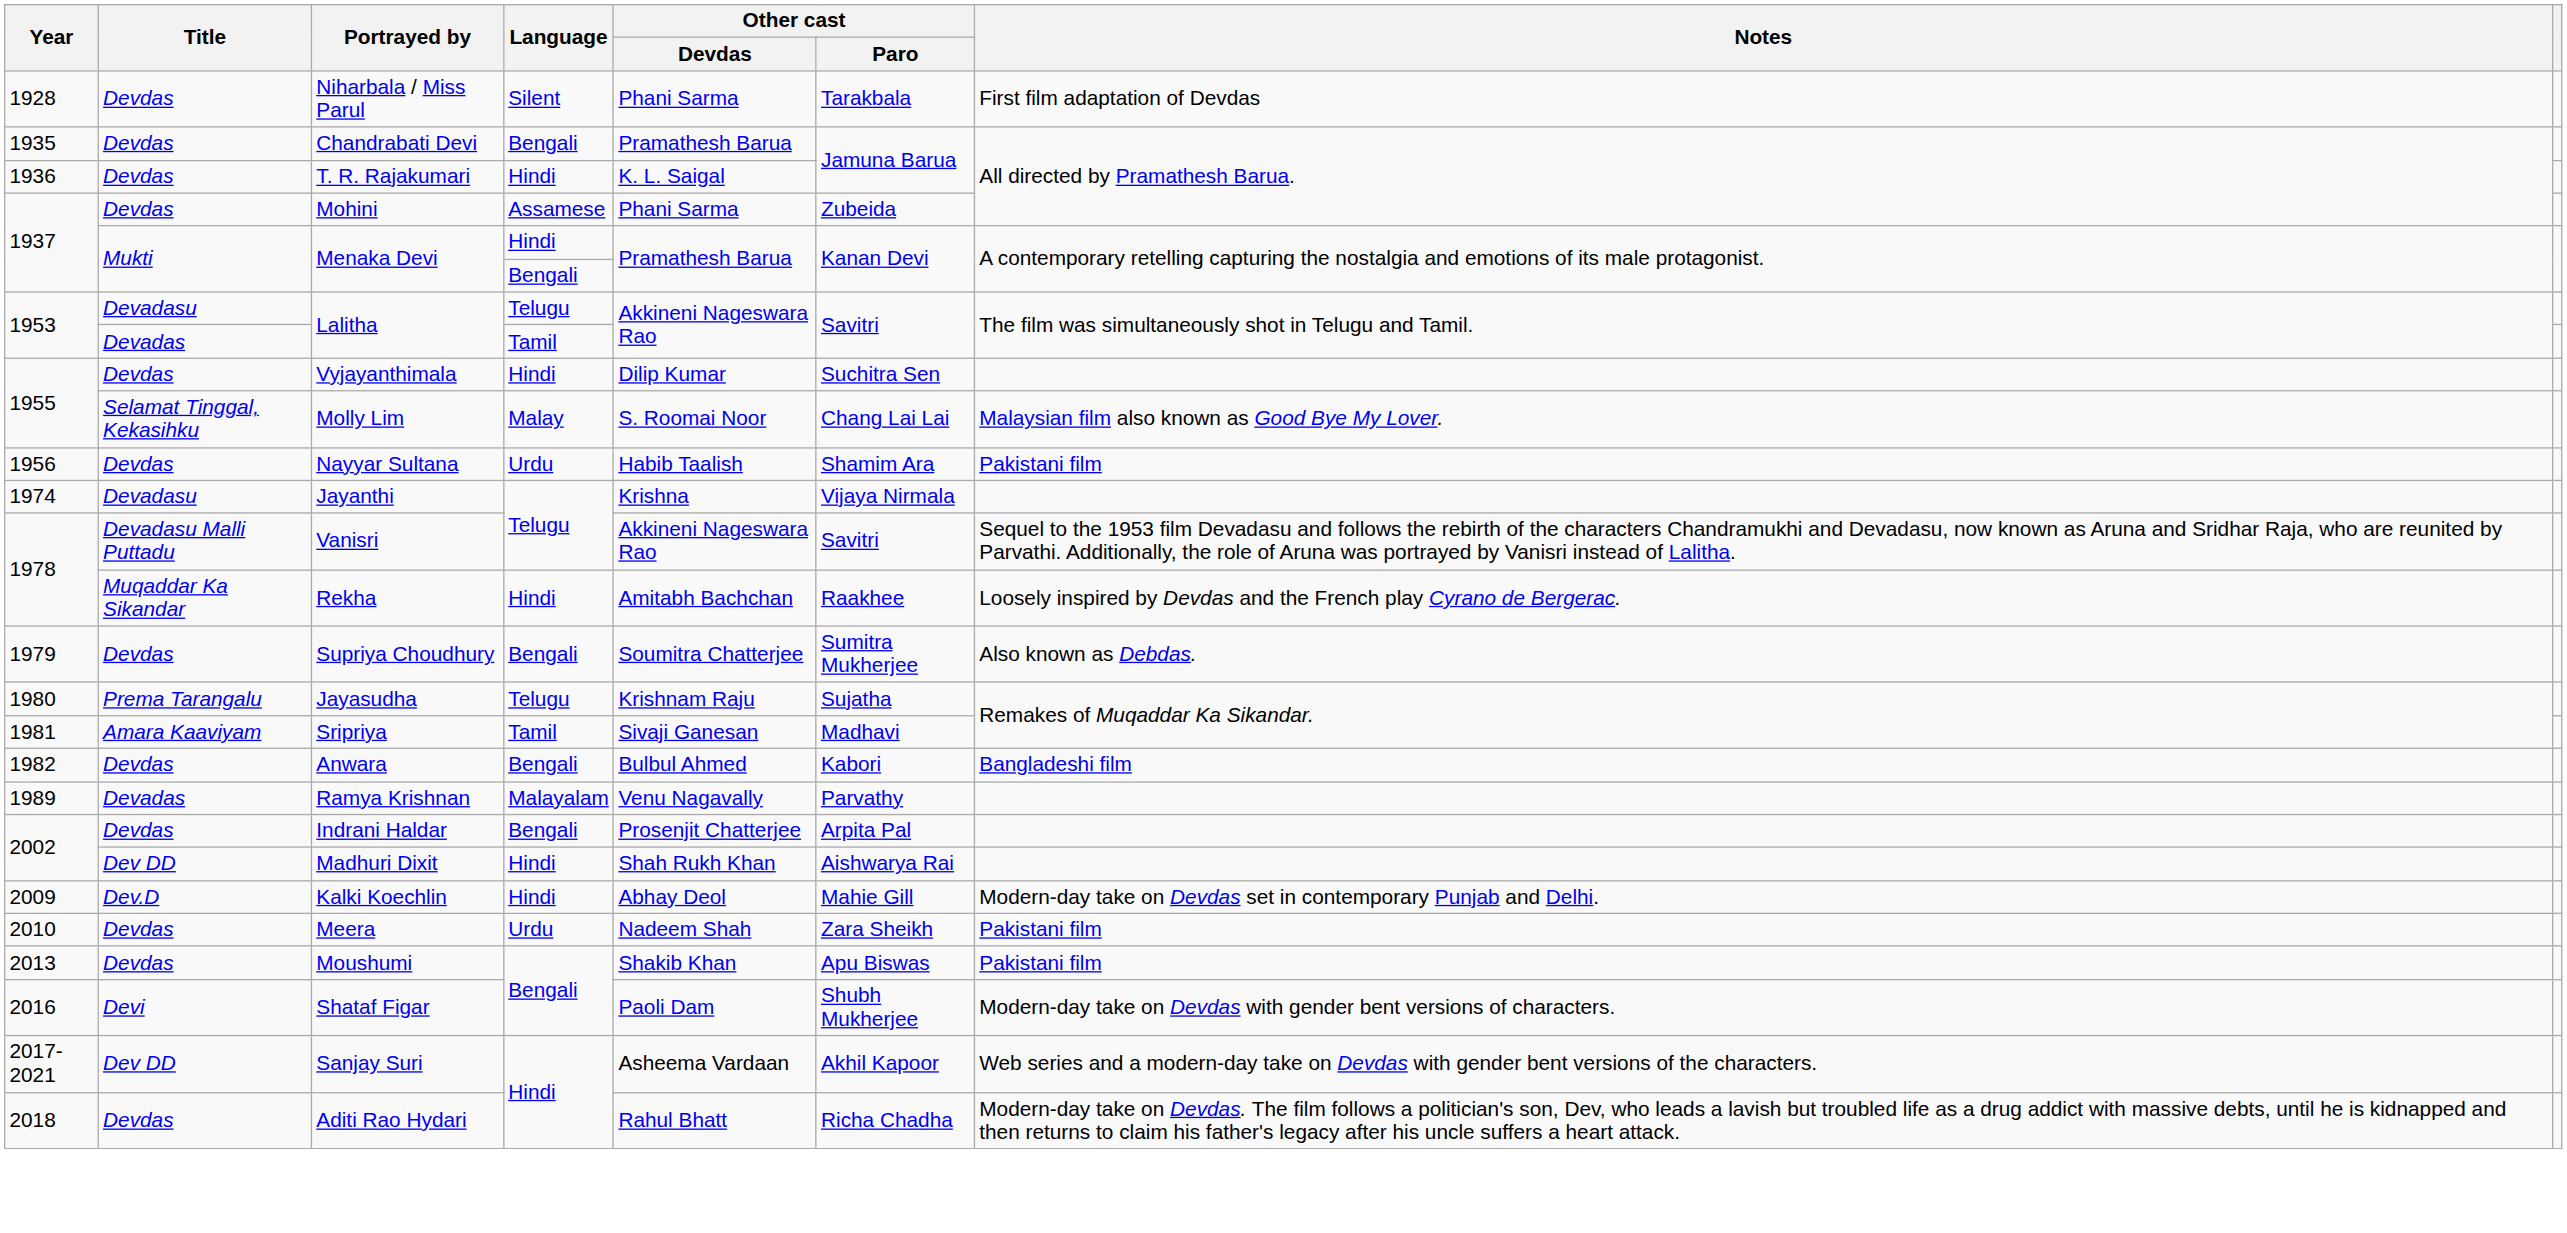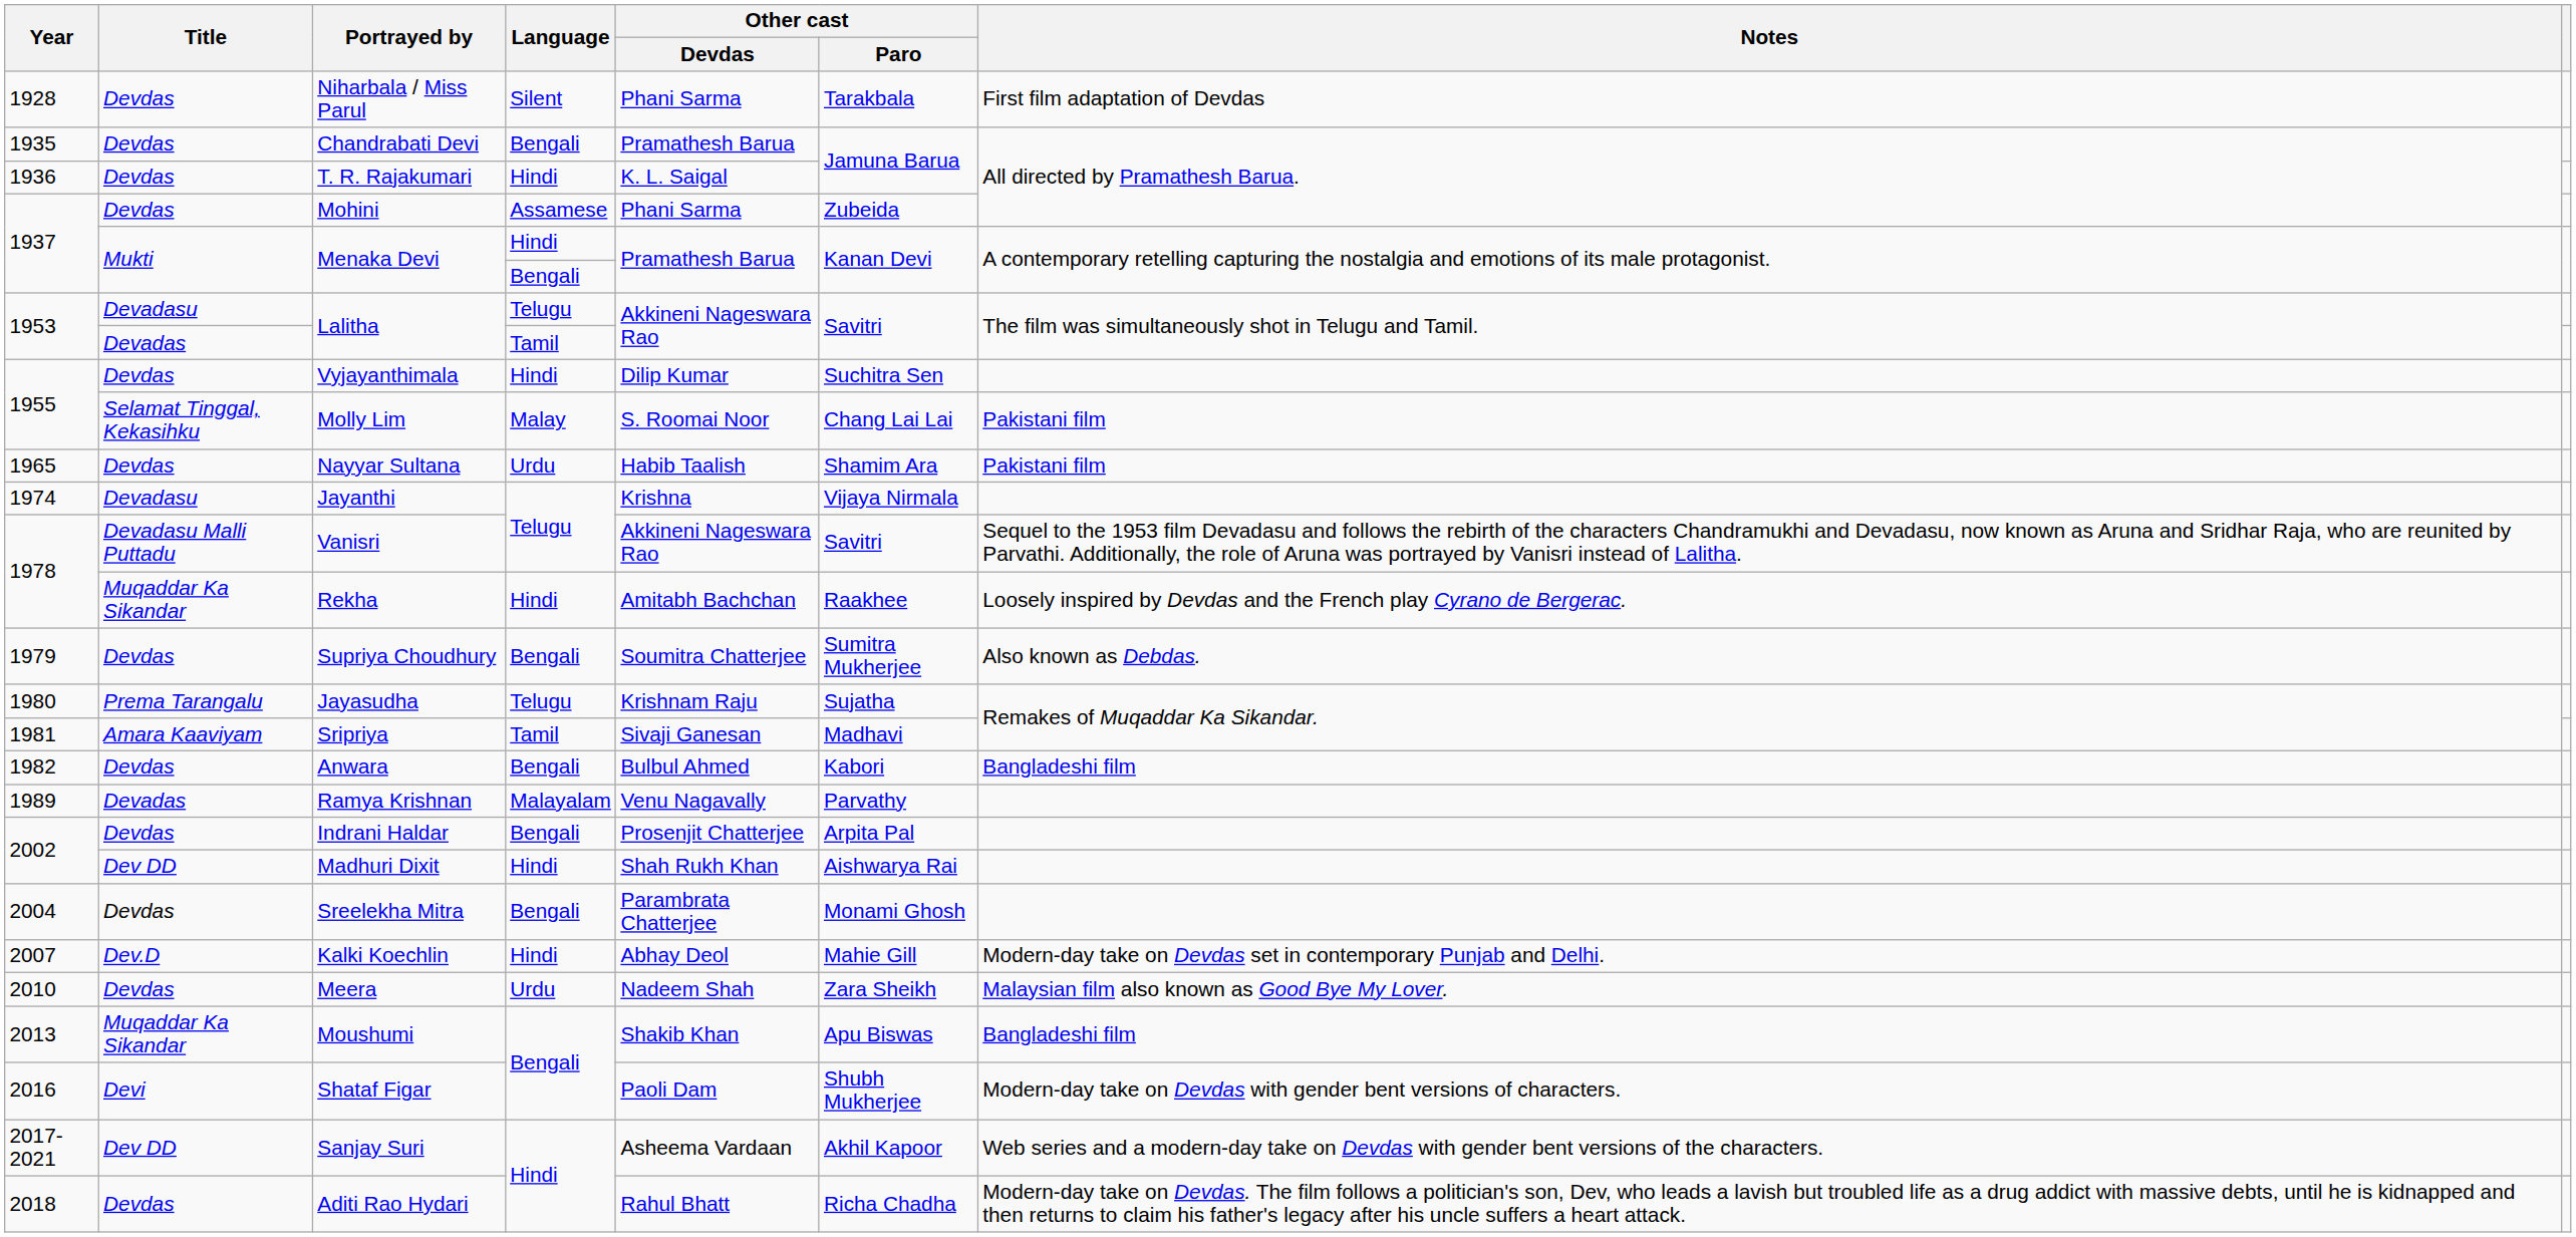Molly Lim | Notes: Malaysian film also known as Good Bye My Lover. -> Pakistani film
Nayyar Sultana | Year: 1956 -> 1965
+ row: 2004 | Devdas | Sreelekha Mitra | Bengali | Parambrata Chatterjee | Monami Ghosh
Kalki Koechlin | Year: 2009 -> 2007
Meera | Notes: Pakistani film -> Malaysian film also known as Good Bye My Lover.
Moushumi | Title: Devdas -> Muqaddar Ka Sikandar
Moushumi | Notes: Pakistani film -> Bangladeshi film
